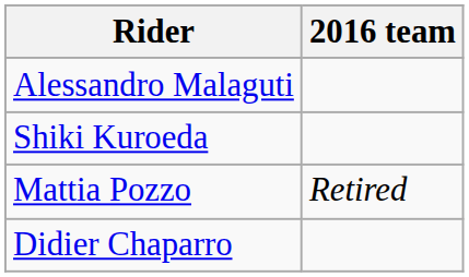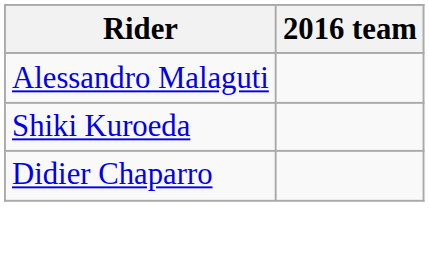- row: Mattia Pozzo | Retired
